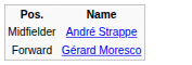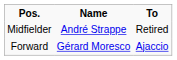+ column: To | Retired | Ajaccio
